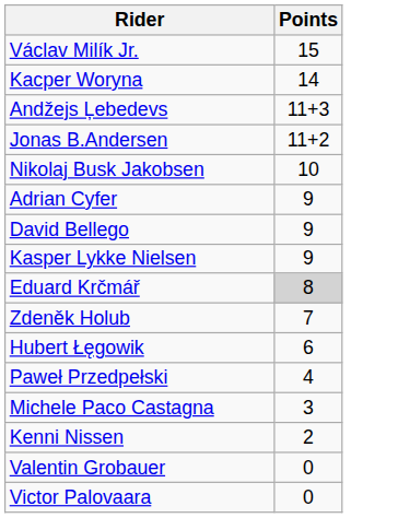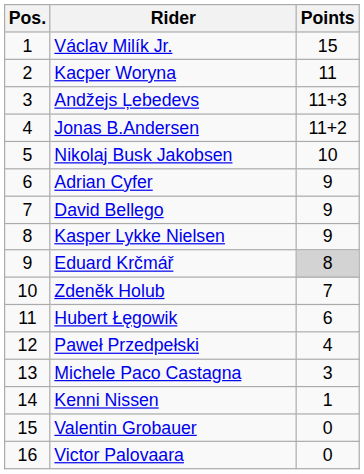+ column: Pos. | 1 | 2 | 3 | 4 | 5 | 6 | 7 | 8 | 9 | 10 | 11 | 12 | 13 | 14 | 15 | 16
Kacper Woryna | Points: 14 -> 11
Kenni Nissen | Points: 2 -> 1
